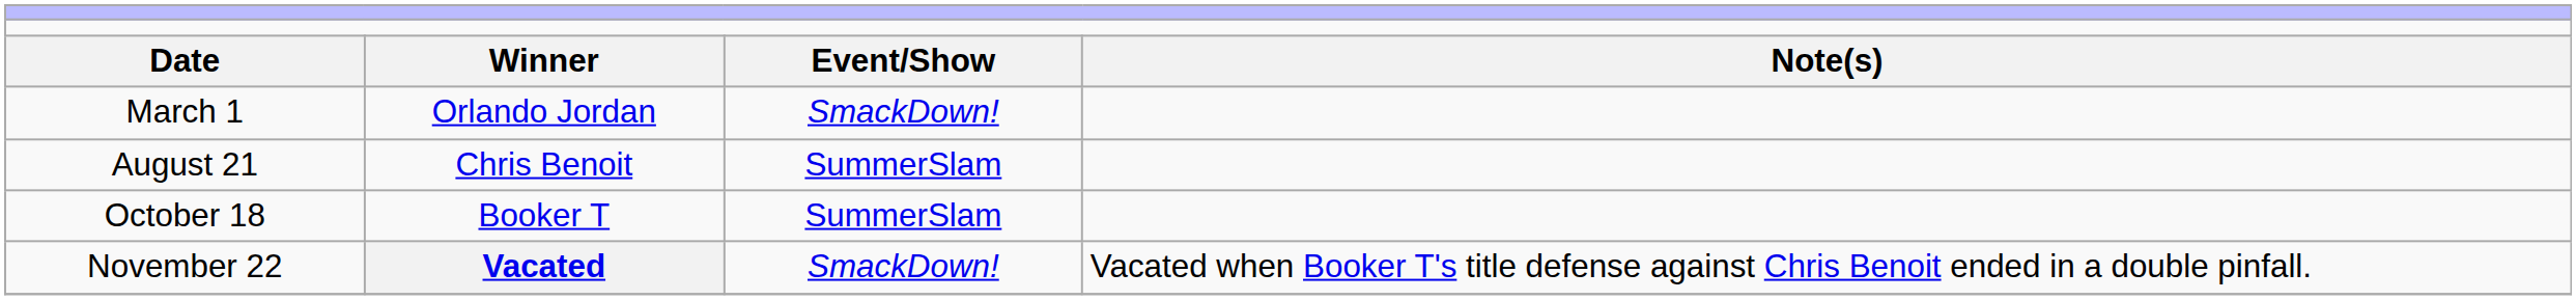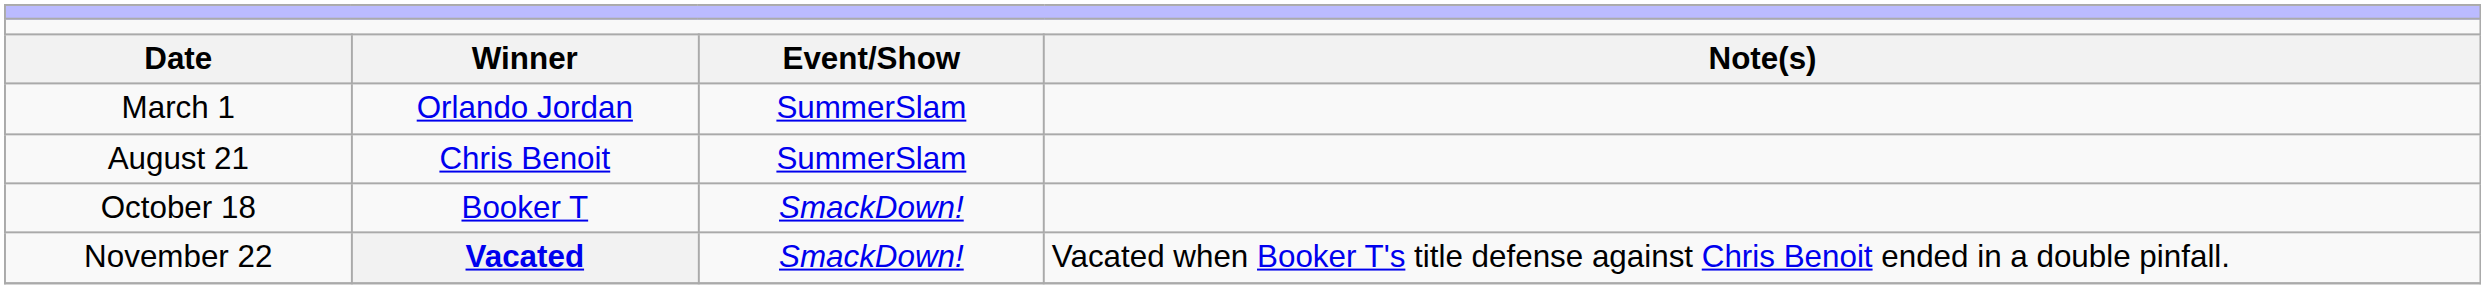March 1 | column 3: SmackDown! -> SummerSlam
October 18 | column 3: SummerSlam -> SmackDown!
